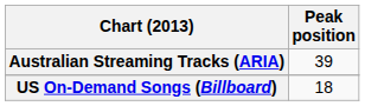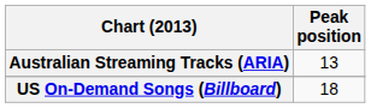Australian Streaming Tracks (ARIA) | Peak position: 39 -> 13
